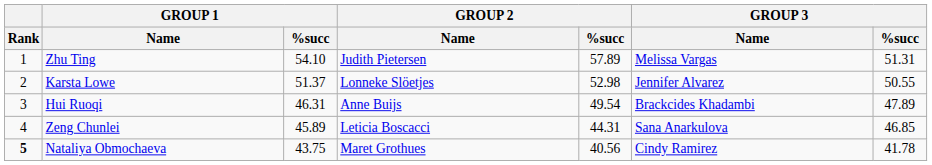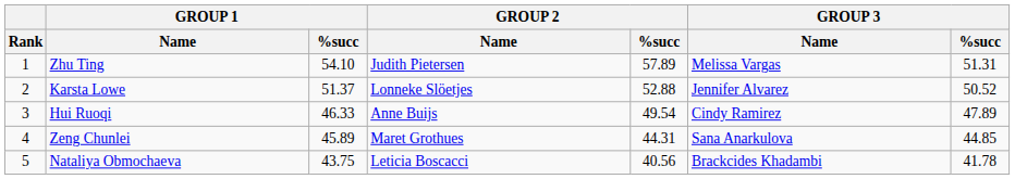Karsta Lowe | GROUP 2 / %succ: 52.98 -> 52.88
Karsta Lowe | GROUP 3 / %succ: 50.55 -> 50.52
Hui Ruoqi | GROUP 1 / %succ: 46.31 -> 46.33
Hui Ruoqi | GROUP 3 / Name: Brackcides Khadambi -> Cindy Ramirez
Zeng Chunlei | GROUP 2 / Name: Leticia Boscacci -> Maret Grothues
Zeng Chunlei | GROUP 3 / %succ: 46.85 -> 44.85
Nataliya Obmochaeva | Rank: bold -> normal
Nataliya Obmochaeva | GROUP 2 / Name: Maret Grothues -> Leticia Boscacci
Nataliya Obmochaeva | GROUP 3 / Name: Cindy Ramirez -> Brackcides Khadambi
